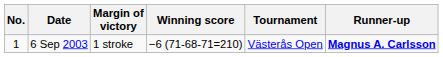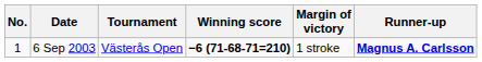columns swapped: Tournament <-> Margin of victory
6 Sep 2003 | Winning score: normal -> bold
